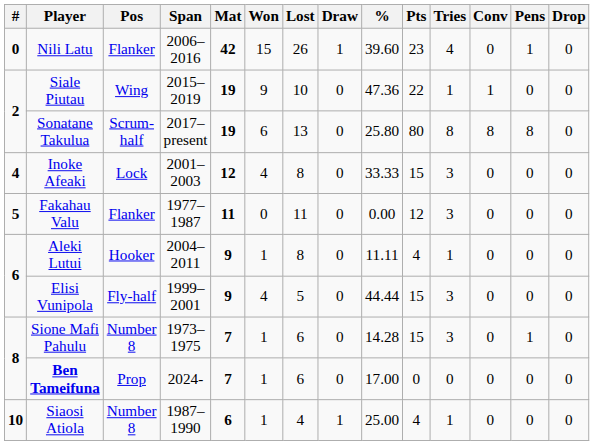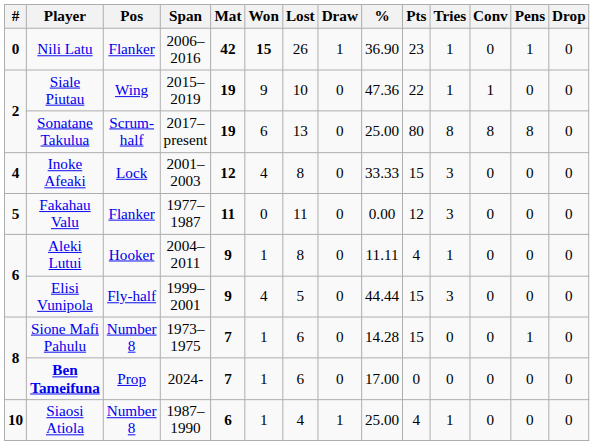Nili Latu | Won: normal -> bold
Nili Latu | %: 39.60 -> 36.90
Nili Latu | Tries: 4 -> 1
Sonatane Takulua | %: 25.80 -> 25.00
Sione Mafi Pahulu | Tries: 3 -> 0
